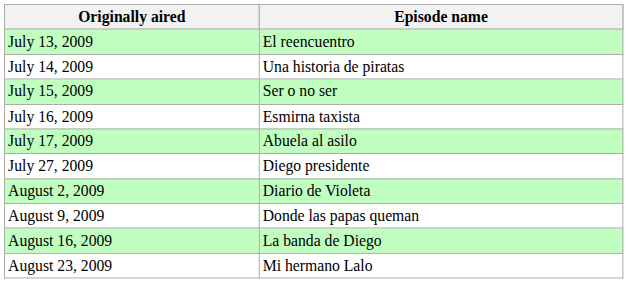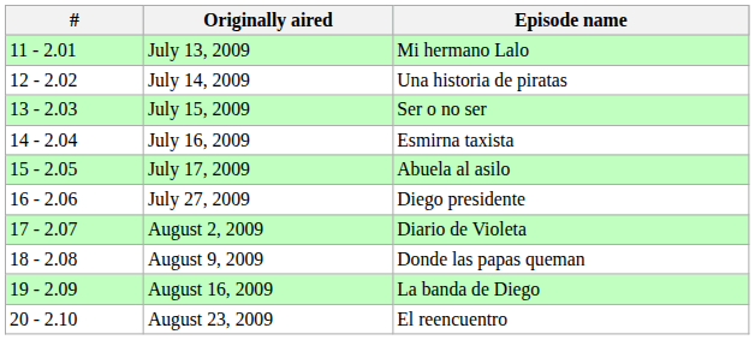+ column: # | 11 - 2.01 | 12 - 2.02 | 13 - 2.03 | 14 - 2.04 | 15 - 2.05 | 16 - 2.06 | 17 - 2.07 | 18 - 2.08 | 19 - 2.09 | 20 - 2.10
July 13, 2009 | Episode name: El reencuentro -> Mi hermano Lalo
August 23, 2009 | Episode name: Mi hermano Lalo -> El reencuentro
